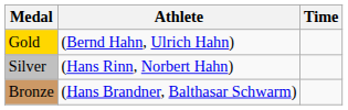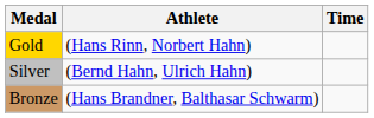Gold | Athlete: (Bernd Hahn, Ulrich Hahn) -> (Hans Rinn, Norbert Hahn)
Silver | Athlete: (Hans Rinn, Norbert Hahn) -> (Bernd Hahn, Ulrich Hahn)
